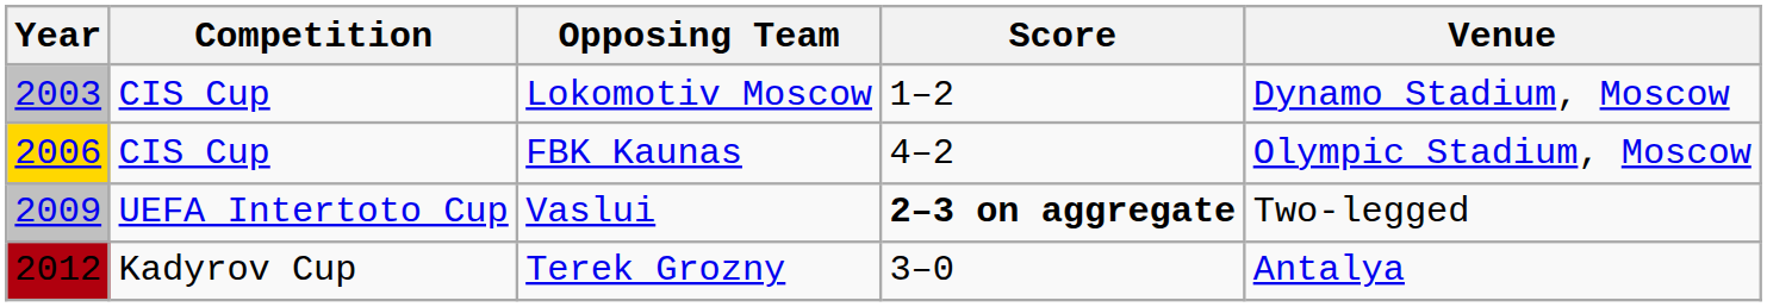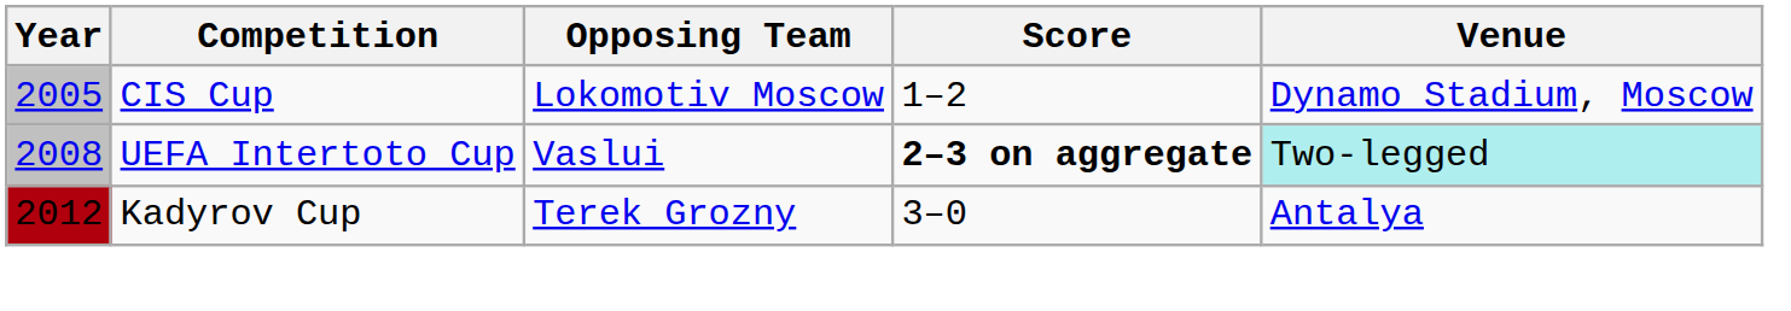Lokomotiv Moscow | Year: 2003 -> 2005
- row: 2006 | CIS Cup | FBK Kaunas | 4–2 | Olympic Stadium, Moscow
Vaslui | Year: 2009 -> 2008
Vaslui | Venue: no background -> paleturquoise background
